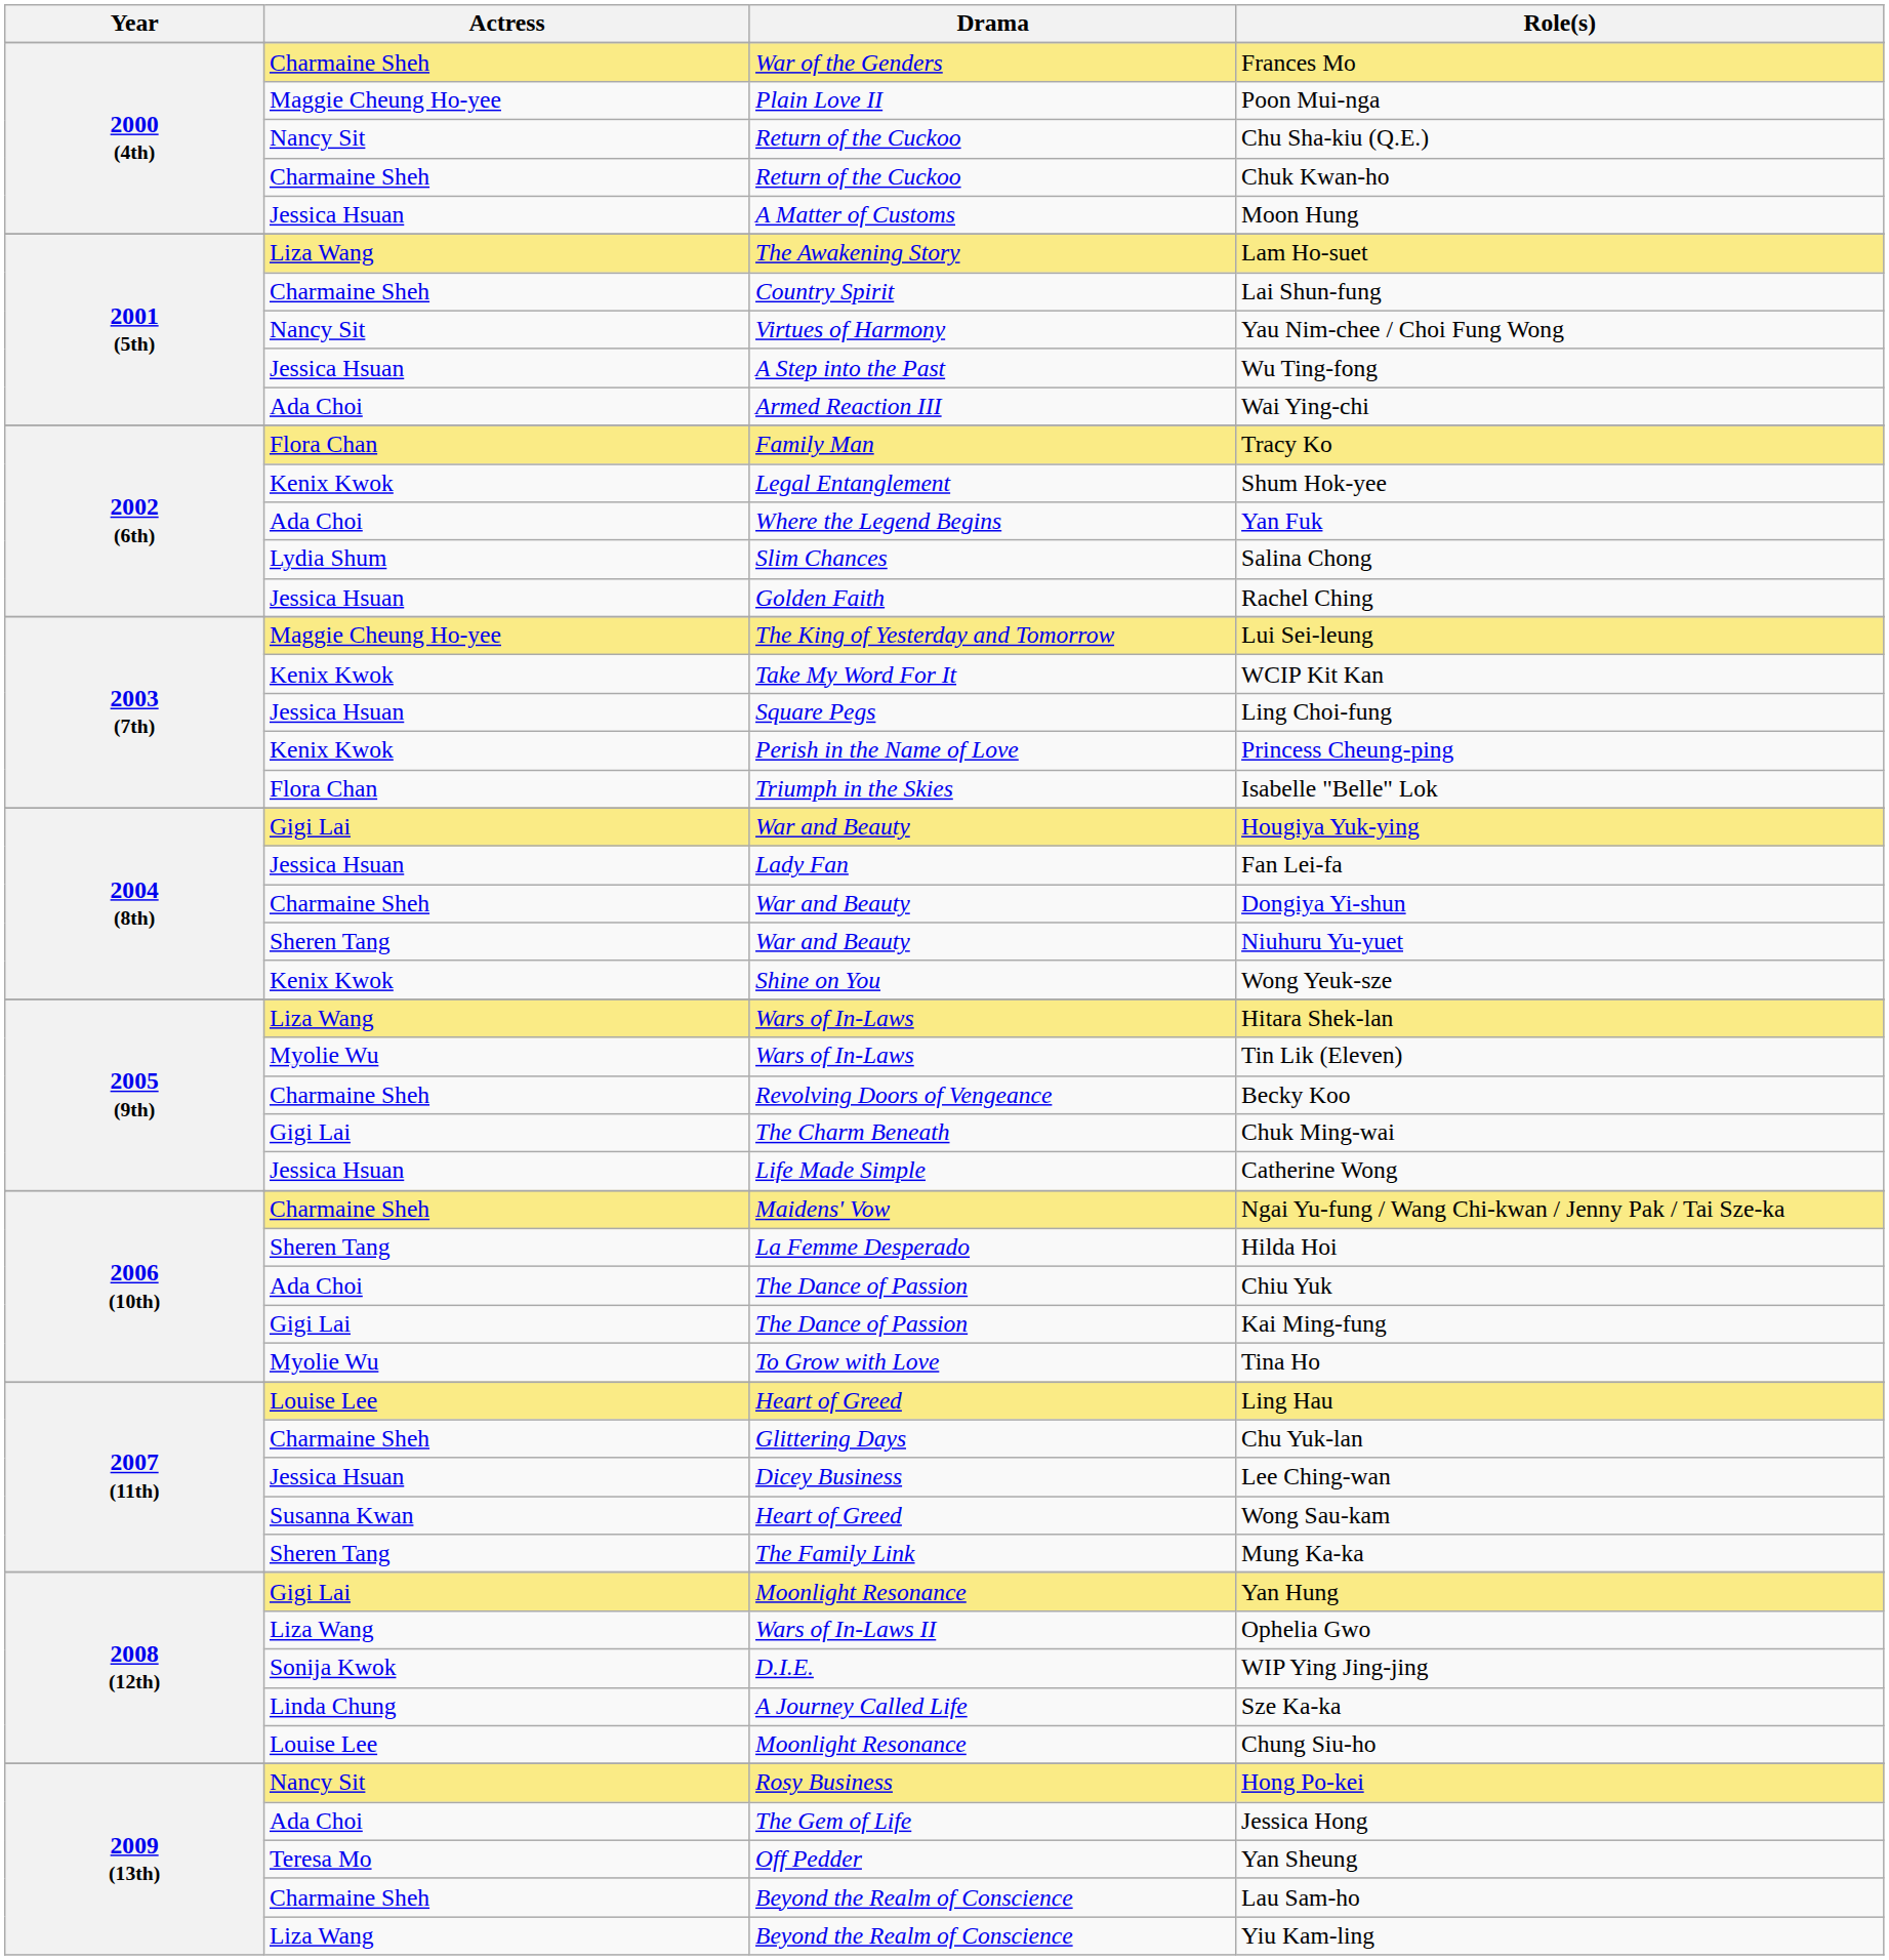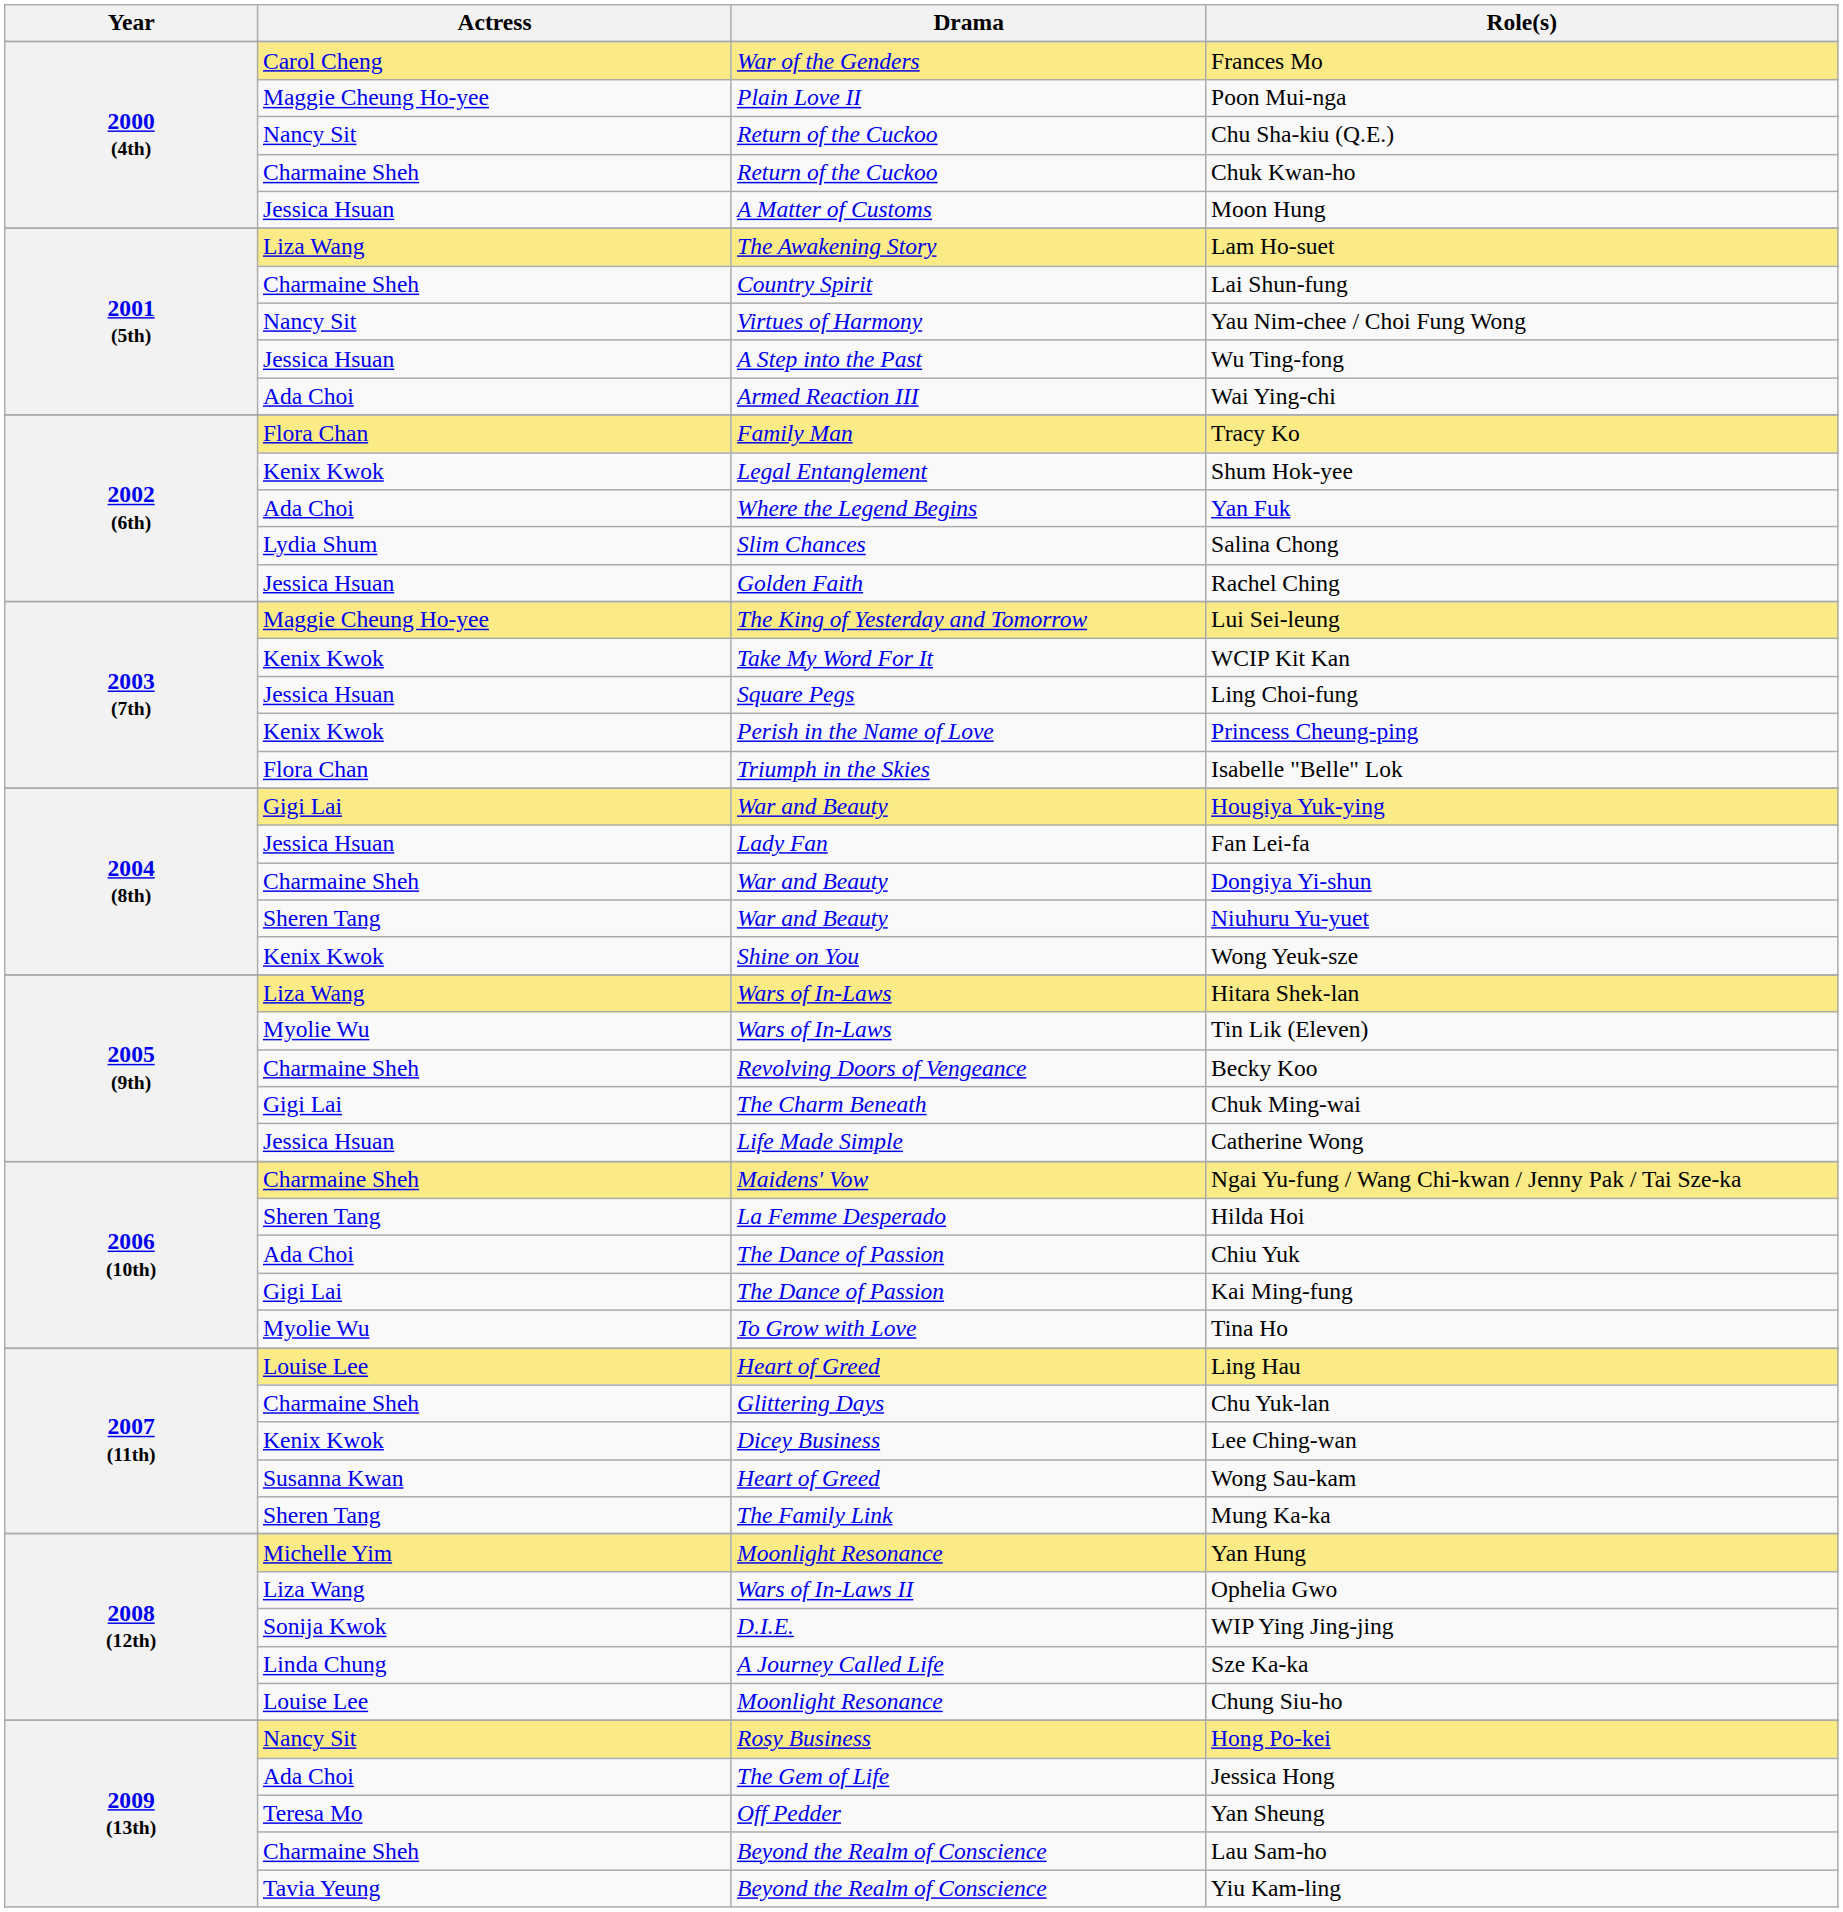Frances Mo | Actress: Charmaine Sheh -> Carol Cheng
Lee Ching-wan | Actress: Jessica Hsuan -> Kenix Kwok
Yan Hung | Actress: Gigi Lai -> Michelle Yim
Yiu Kam-ling | Actress: Liza Wang -> Tavia Yeung
